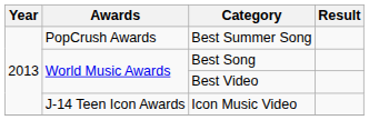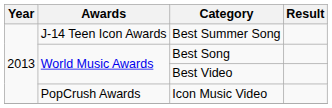Best Summer Song | Awards: PopCrush Awards -> J-14 Teen Icon Awards
Icon Music Video | Awards: J-14 Teen Icon Awards -> PopCrush Awards
